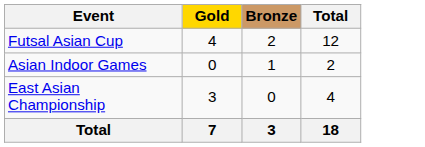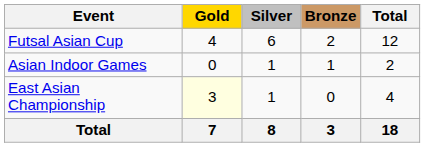+ column: Silver | 6 | 1 | 1 | 8
East Asian Championship | Gold: no background -> lightyellow background
